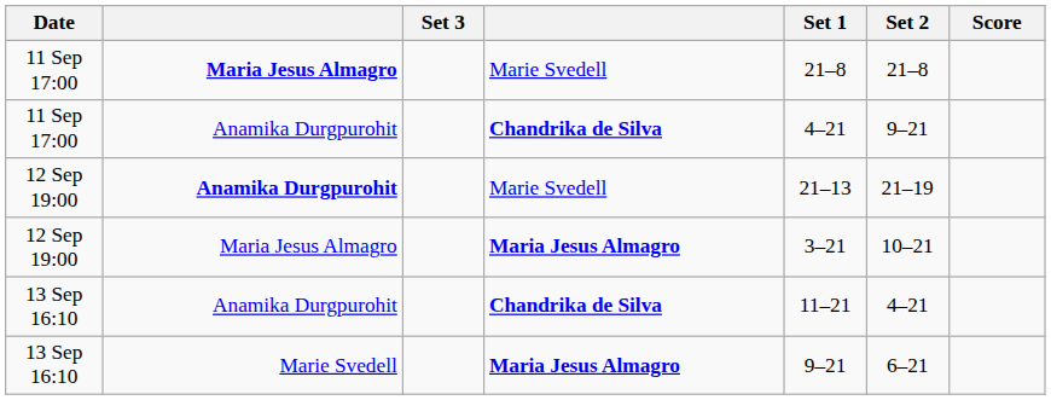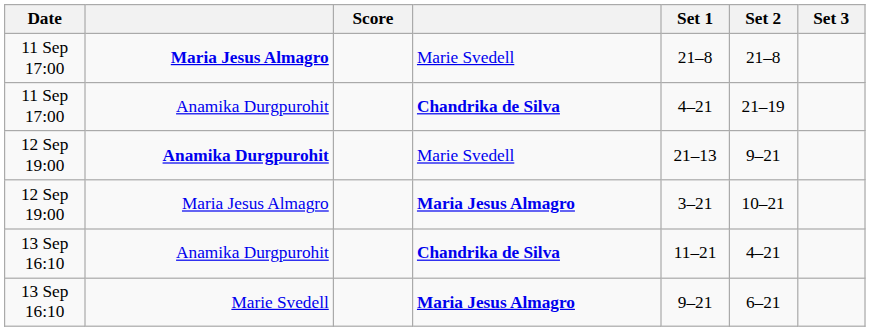columns swapped: Score <-> Set 3
11 Sep 17:00 / Anamika Durgpurohit | Set 2: 9–21 -> 21–19
12 Sep 19:00 / Anamika Durgpurohit | Set 2: 21–19 -> 9–21
